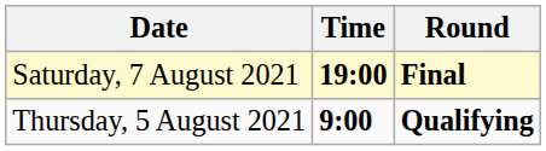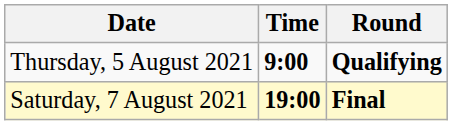rows swapped: Thursday, 5 August 2021 <-> Saturday, 7 August 2021
